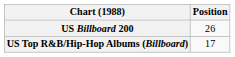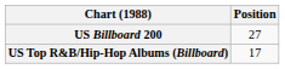US Billboard 200 | Position: 26 -> 27
